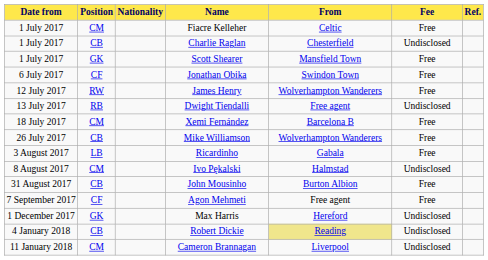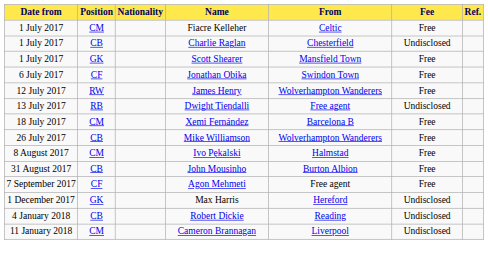- row: 3 August 2017 | LB | Ricardinho | Gabala | Free
Ivo Pękalski | Fee: Undisclosed -> Free
Robert Dickie | From: khaki background -> no background
